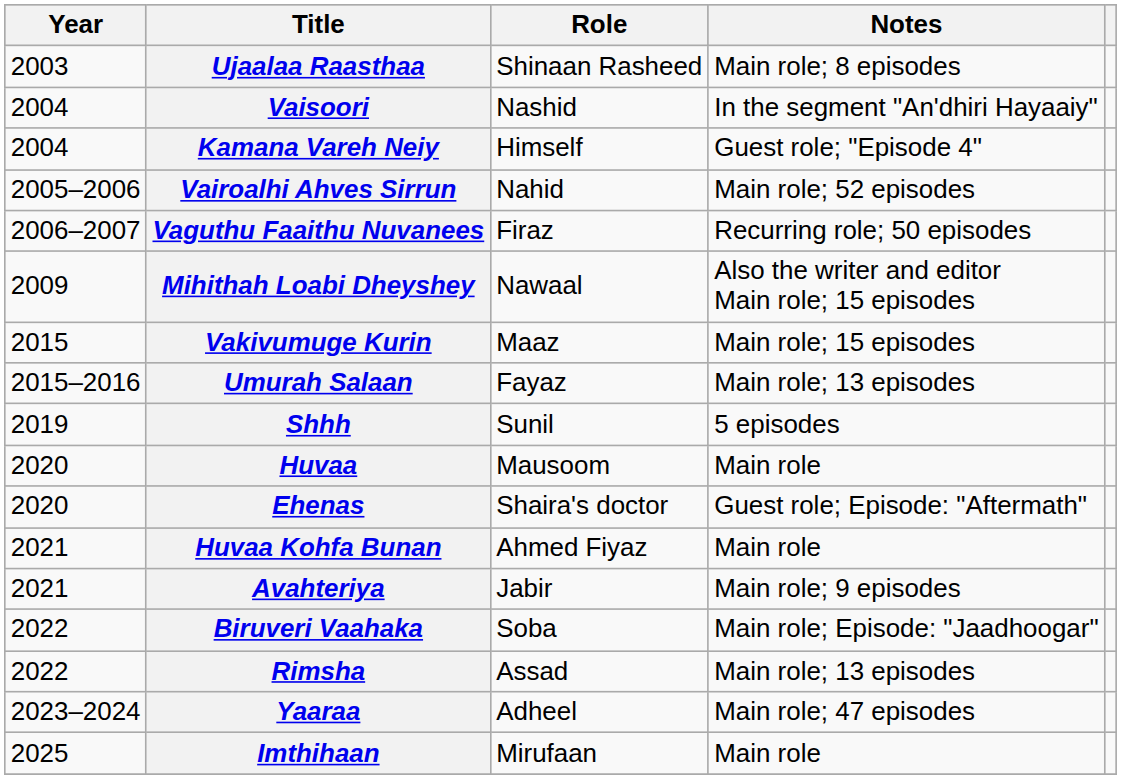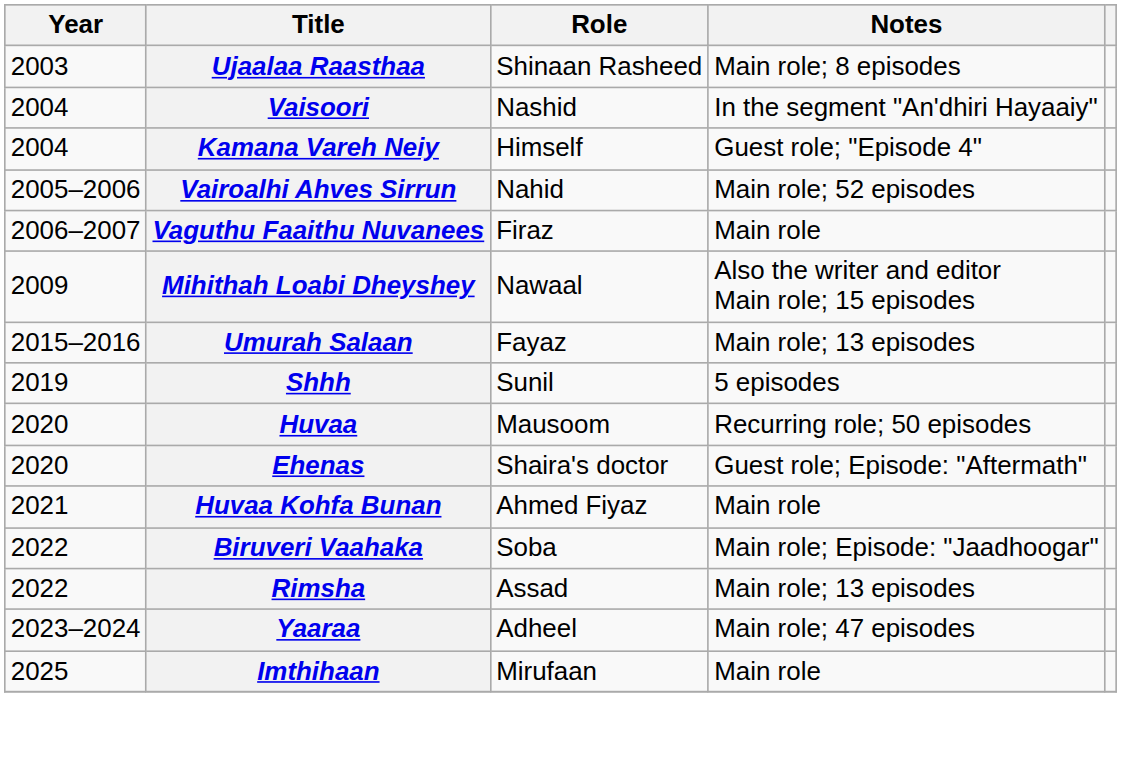Vaguthu Faaithu Nuvanees | Notes: Recurring role; 50 episodes -> Main role
- row: 2015 | Vakivumuge Kurin | Maaz | Main role; 15 episodes
Huvaa | Notes: Main role -> Recurring role; 50 episodes
- row: 2021 | Avahteriya | Jabir | Main role; 9 episodes
